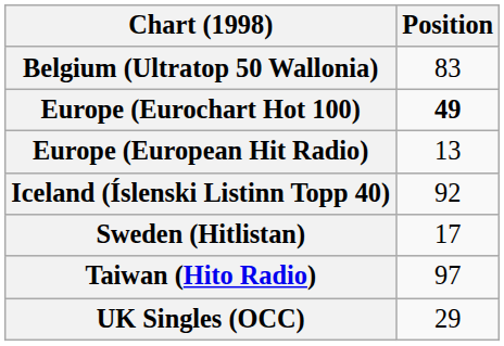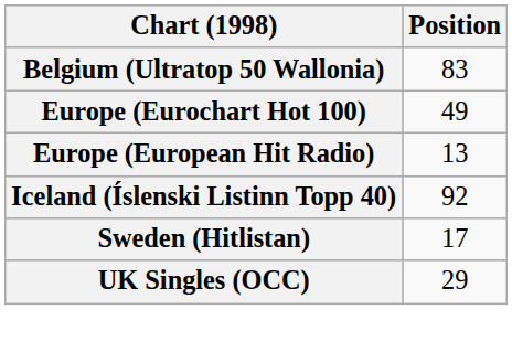Europe (Eurochart Hot 100) | Position: bold -> normal
- row: Taiwan (Hito Radio) | 97
